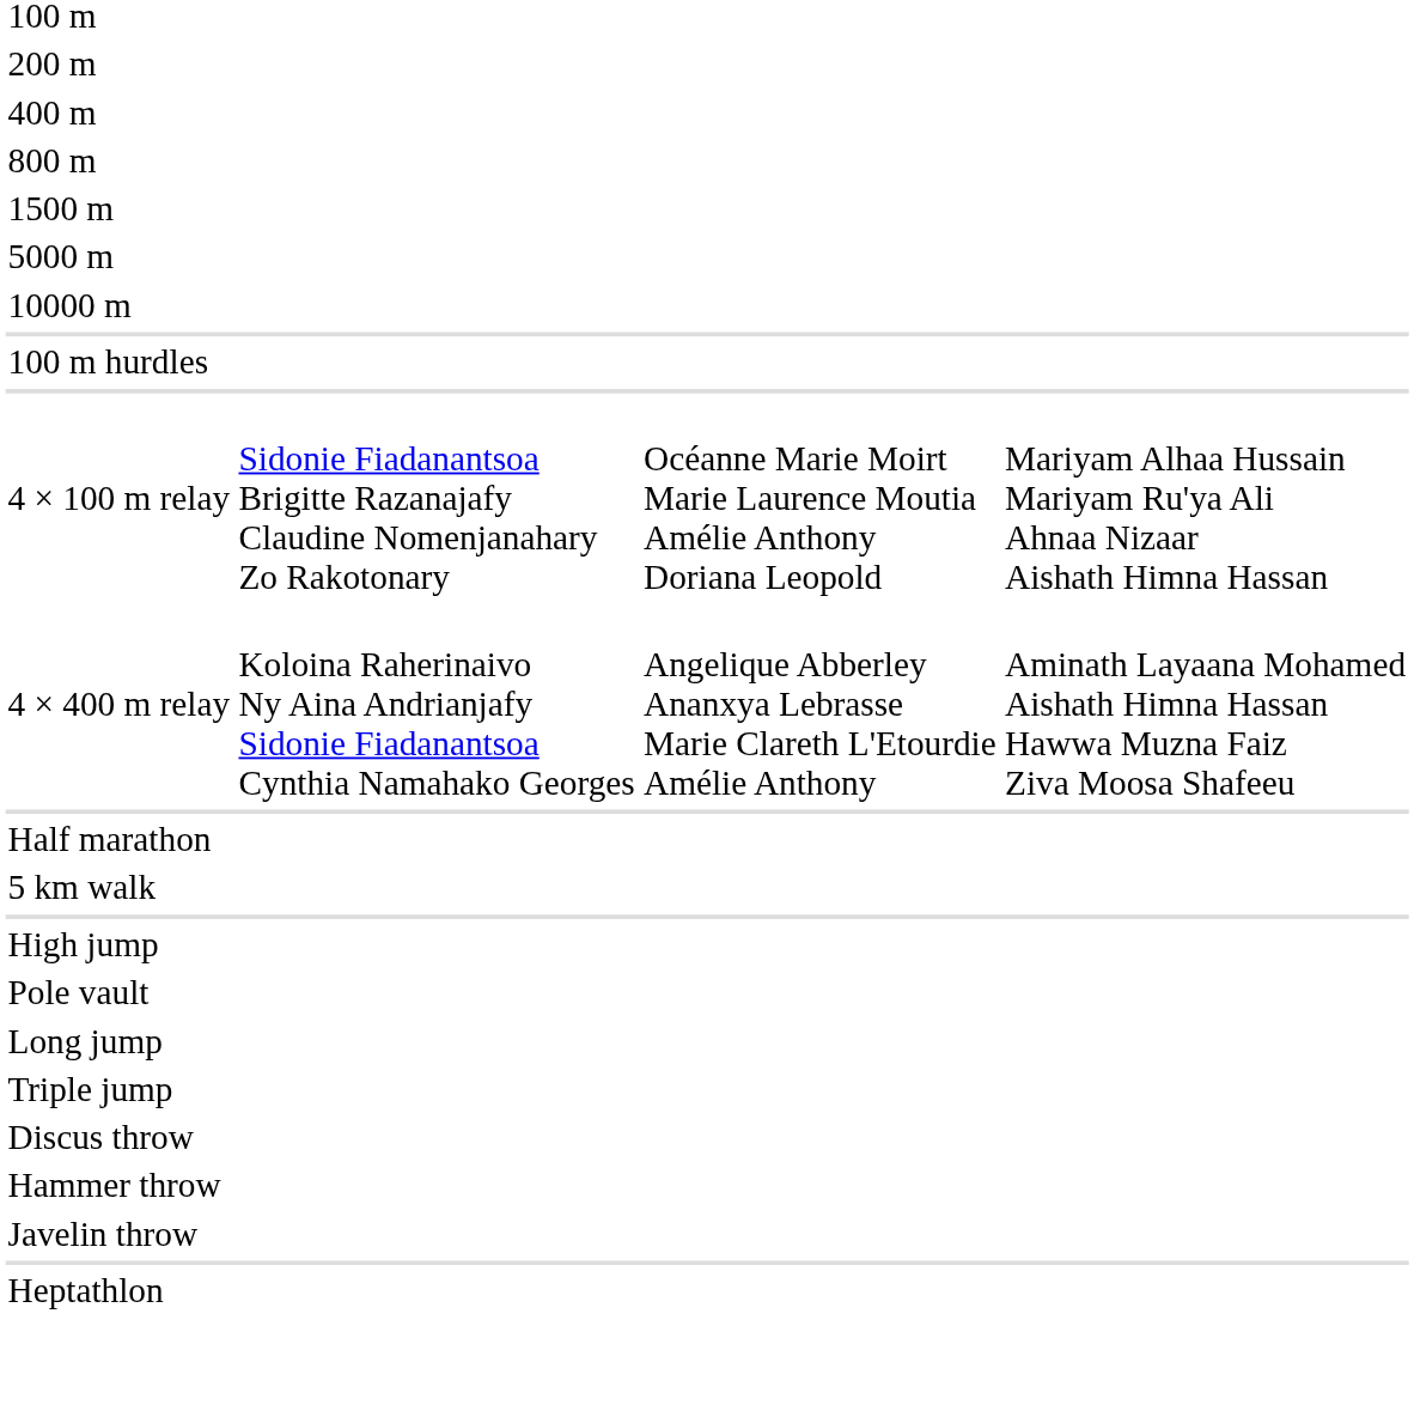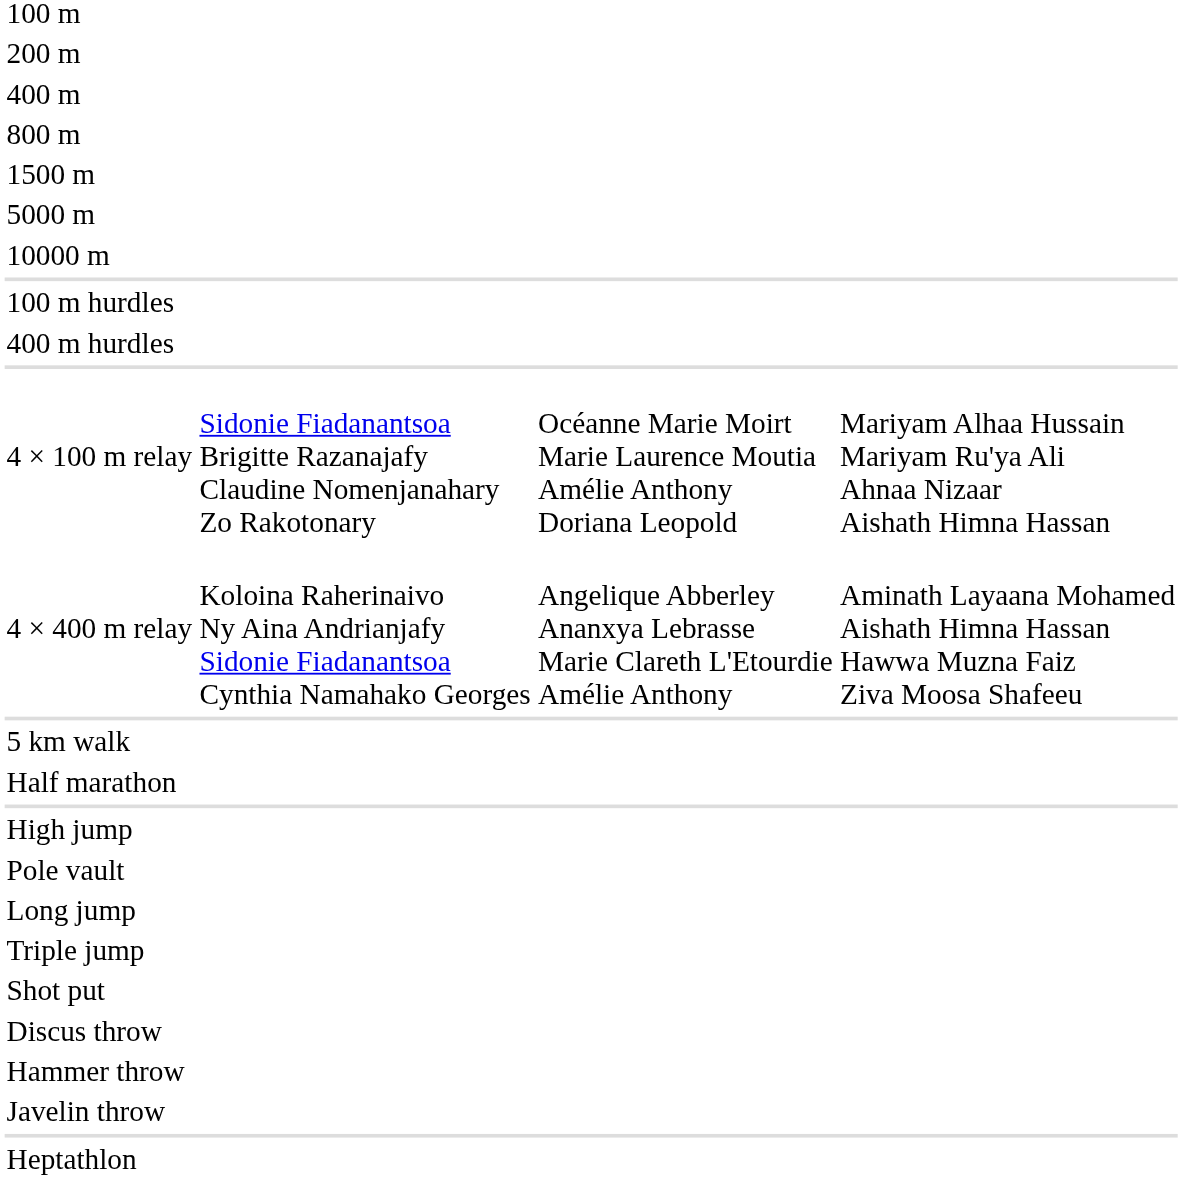+ row: 400 m hurdles
rows swapped: 5 km walk <-> Half marathon
+ row: Shot put
